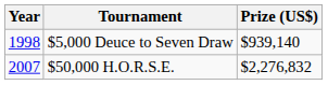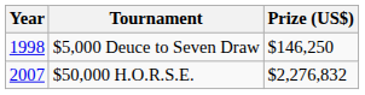$5,000 Deuce to Seven Draw | Prize (US$): $939,140 -> $146,250
